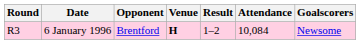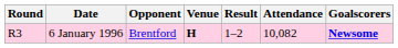6 January 1996 | Attendance: 10,084 -> 10,082
6 January 1996 | Goalscorers: normal -> bold
